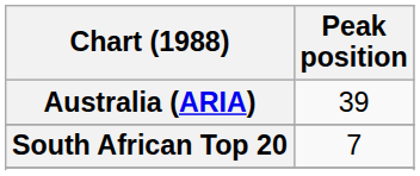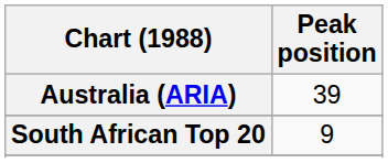South African Top 20 | Peak position: 7 -> 9
